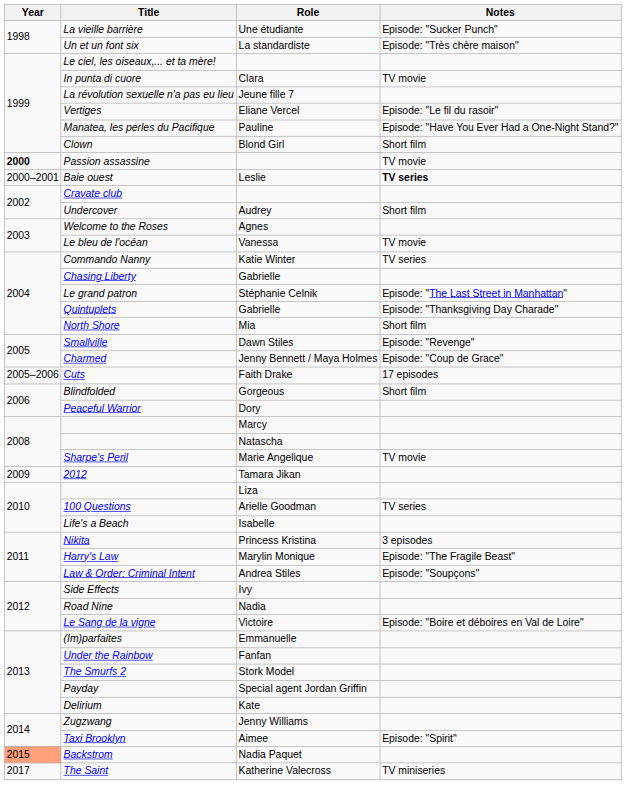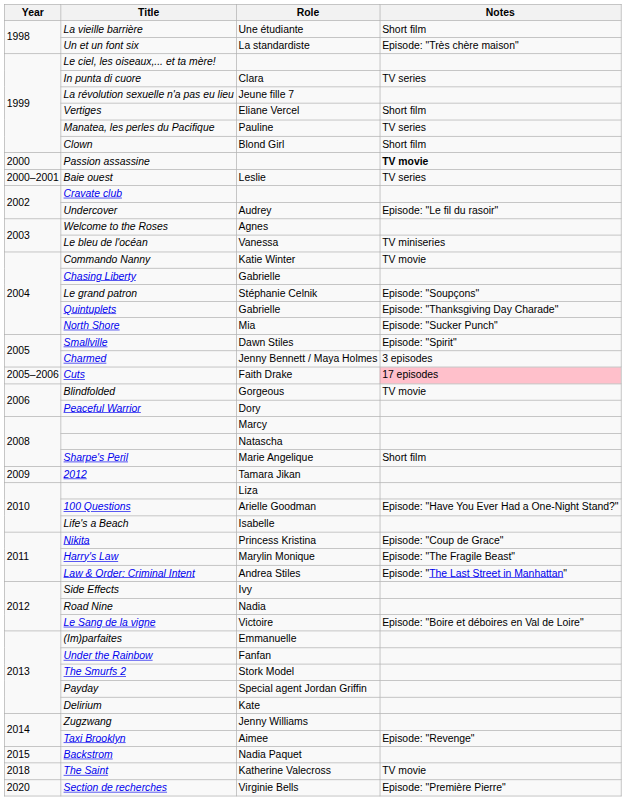La vieille barrière | Notes: Episode: "Sucker Punch" -> Short film
In punta di cuore | Notes: TV movie -> TV series
Vertiges | Notes: Episode: "Le fil du rasoir" -> Short film
Manatea, les perles du Pacifique | Notes: Episode: "Have You Ever Had a One-Night Stand?" -> TV series
Passion assassine | Year: bold -> normal
Passion assassine | Notes: normal -> bold
Baie ouest | Notes: bold -> normal
Undercover | Notes: Short film -> Episode: "Le fil du rasoir"
Le bleu de l'océan | Notes: TV movie -> TV miniseries
Commando Nanny | Notes: TV series -> TV movie
Le grand patron | Notes: Episode: "The Last Street in Manhattan" -> Episode: "Soupçons"
North Shore | Notes: Short film -> Episode: "Sucker Punch"
Smallville | Notes: Episode: "Revenge" -> Episode: "Spirit"
Charmed | Notes: Episode: "Coup de Grace" -> 3 episodes
Cuts | Notes: no background -> pink background
Blindfolded | Notes: Short film -> TV movie
Sharpe's Peril | Notes: TV movie -> Short film
100 Questions | Notes: TV series -> Episode: "Have You Ever Had a One-Night Stand?"
Nikita | Notes: 3 episodes -> Episode: "Coup de Grace"
Law & Order: Criminal Intent | Notes: Episode: "Soupçons" -> Episode: "The Last Street in Manhattan"
Taxi Brooklyn | Notes: Episode: "Spirit" -> Episode: "Revenge"
Backstrom | Year: lightsalmon background -> no background
The Saint | Year: 2017 -> 2018
The Saint | Notes: TV miniseries -> TV movie
+ row: 2020 | Section de recherches | Virginie Bells | Episode: "Première Pierre"
